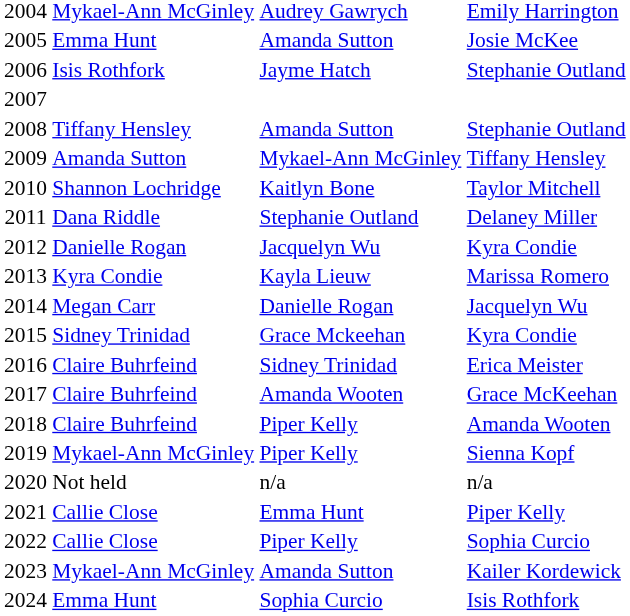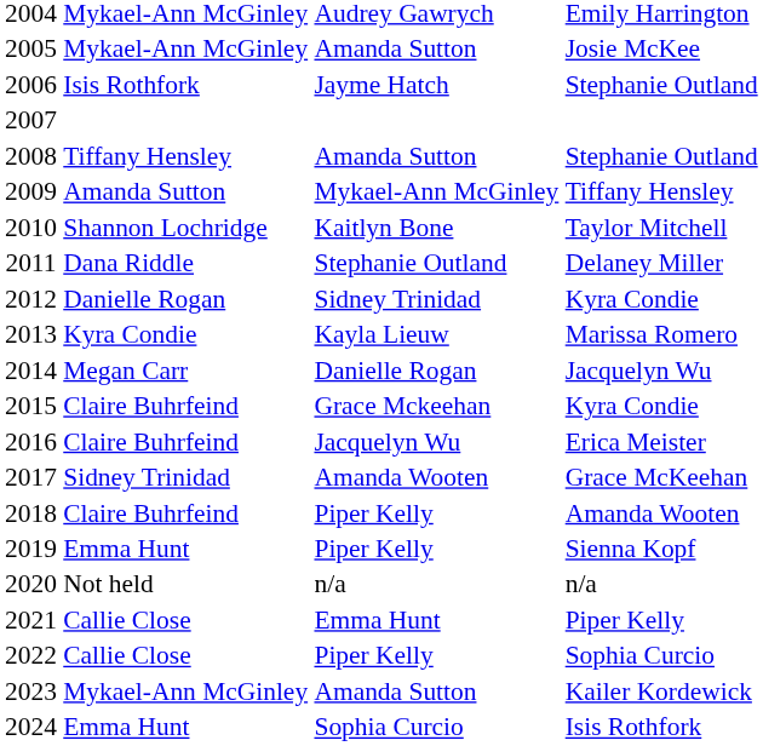Josie McKee | column 2: Emma Hunt -> Mykael-Ann McGinley
2012 / Kyra Condie | column 3: Jacquelyn Wu -> Sidney Trinidad
2015 / Kyra Condie | column 2: Sidney Trinidad -> Claire Buhrfeind
Erica Meister | column 3: Sidney Trinidad -> Jacquelyn Wu
Grace McKeehan | column 2: Claire Buhrfeind -> Sidney Trinidad
Sienna Kopf | column 2: Mykael-Ann McGinley -> Emma Hunt
